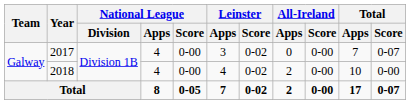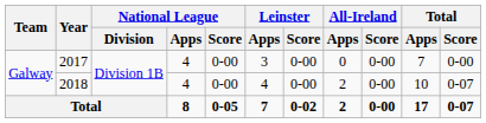2017 | Leinster / Score: 0-02 -> 0-00
2017 | Total / Score: 0-07 -> 0-00
2018 | Leinster / Score: 0-02 -> 0-00
2018 | Total / Score: 0-00 -> 0-07
